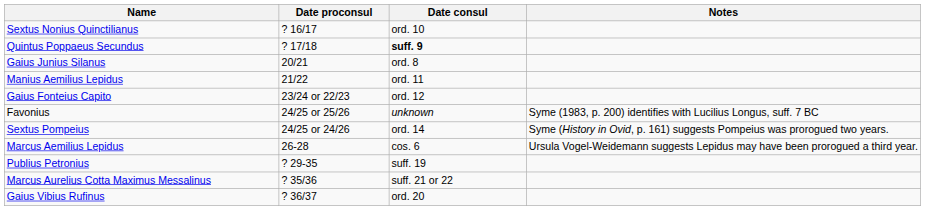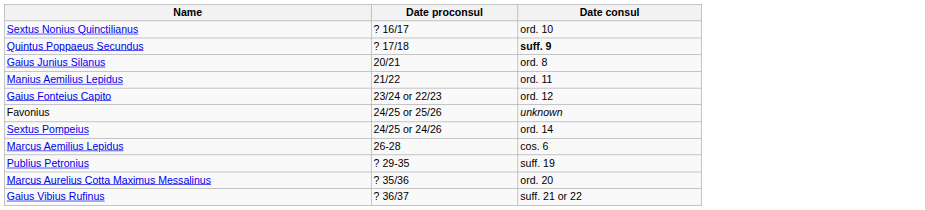- column: Notes | Syme (1983, p. 200) identifies with Lucilius Longus, suff. 7 BC | Syme (History in Ovid, p. 161) suggests Pompeius was prorogued two years. | Ursula Vogel-Weidemann suggests Lepidus may have been prorogued a third year.
Marcus Aurelius Cotta Maximus Messalinus | Date consul: suff. 21 or 22 -> ord. 20
Gaius Vibius Rufinus | Date consul: ord. 20 -> suff. 21 or 22
